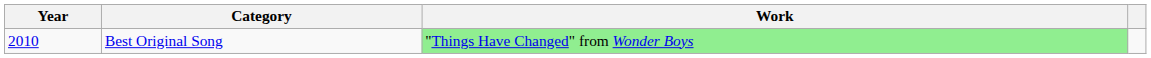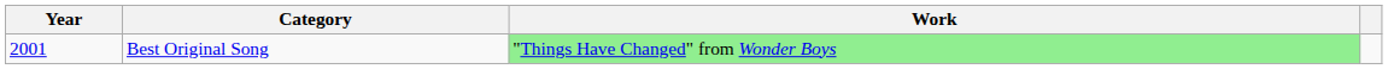Best Original Song | Year: 2010 -> 2001
